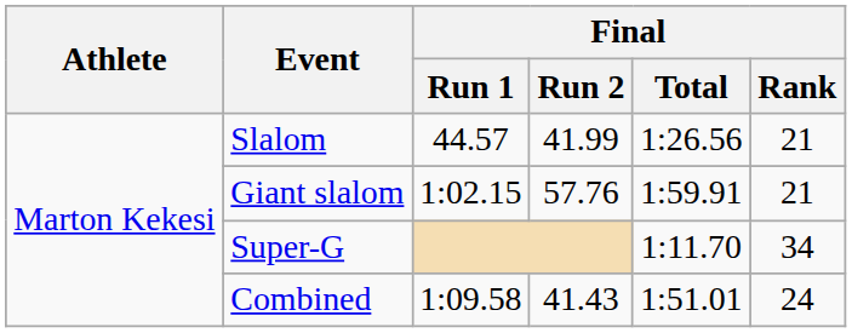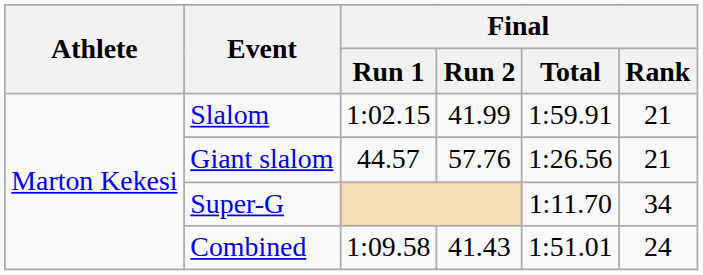Slalom | Final / Run 1: 44.57 -> 1:02.15
Slalom | Final / Total: 1:26.56 -> 1:59.91
Giant slalom | Final / Run 1: 1:02.15 -> 44.57
Giant slalom | Final / Total: 1:59.91 -> 1:26.56
